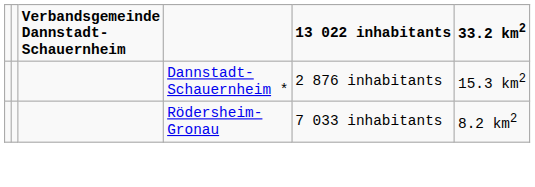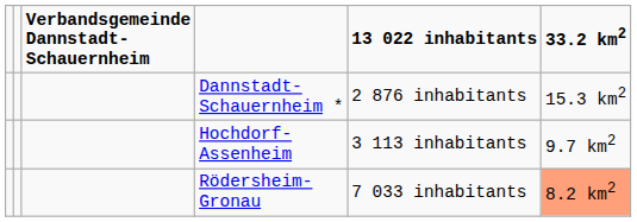+ row: Hochdorf- Assenheim | 3 113 inhabitants | 9.7 km2
Rödersheim- Gronau | 33.2 km2: no background -> lightsalmon background
